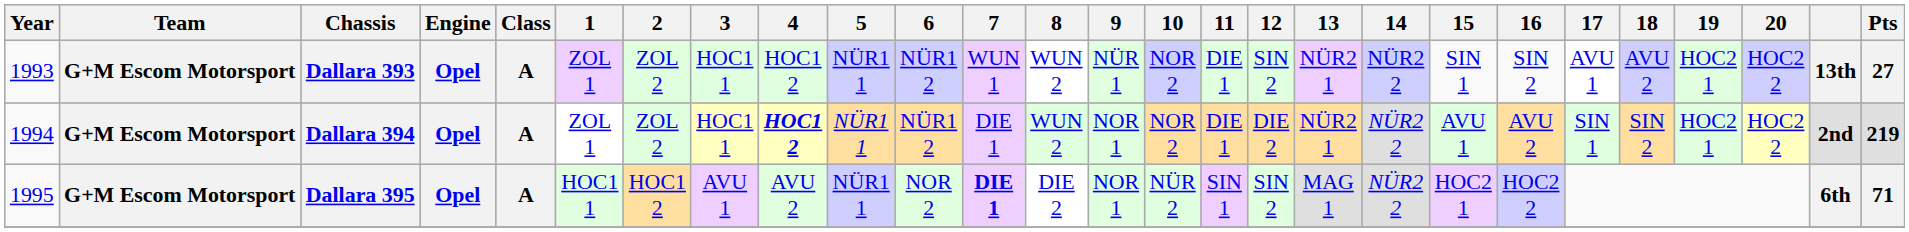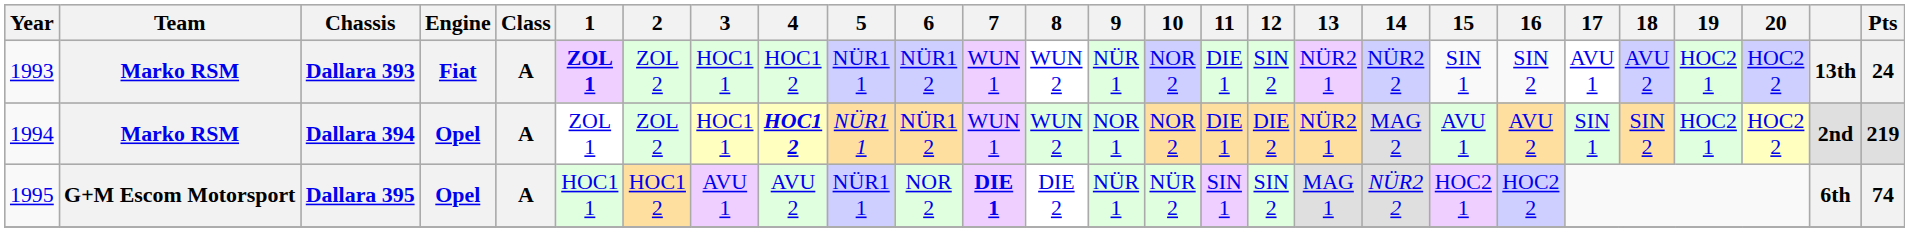Dallara 393 | Team: G+M Escom Motorsport -> Marko RSM
Dallara 393 | Engine: Opel -> Fiat
Dallara 393 | 1: normal -> bold
Dallara 393 | Pts: 27 -> 24
Dallara 394 | Team: G+M Escom Motorsport -> Marko RSM
Dallara 394 | 7: DIE 1 -> WUN 1
Dallara 394 | 14: NÜR2 2 -> MAG 2
Dallara 395 | 9: NOR 1 -> NÜR 1
Dallara 395 | Pts: 71 -> 74
